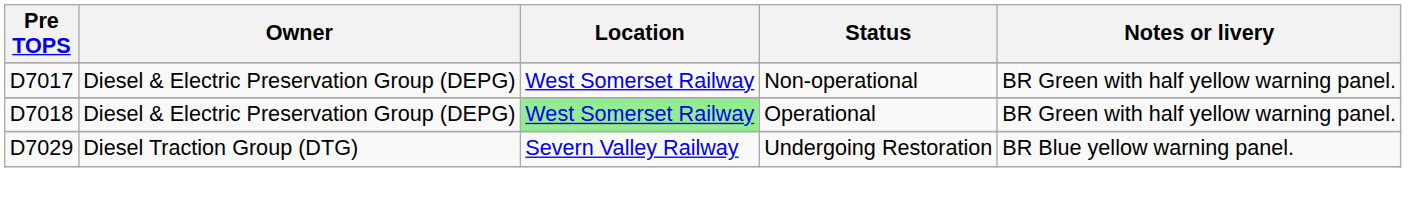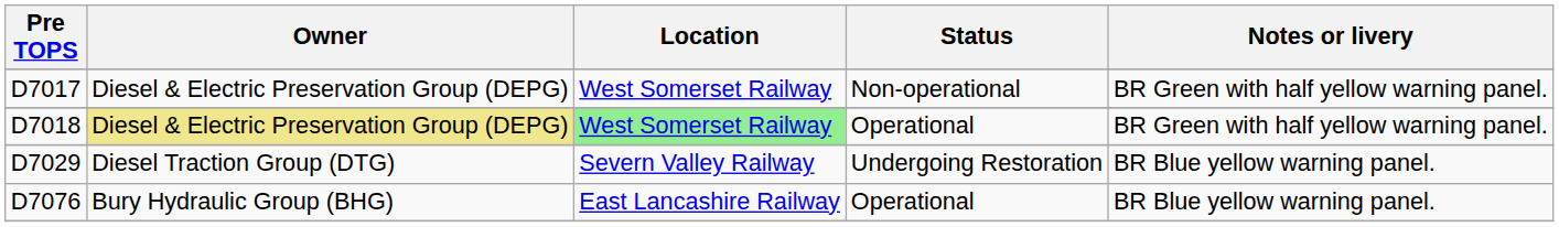D7018 | Owner: no background -> khaki background
+ row: D7076 | Bury Hydraulic Group (BHG) | East Lancashire Railway | Operational | BR Blue yellow warning panel.
